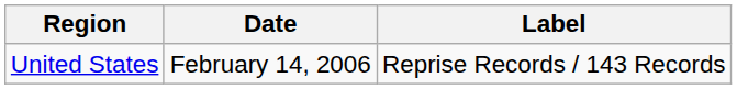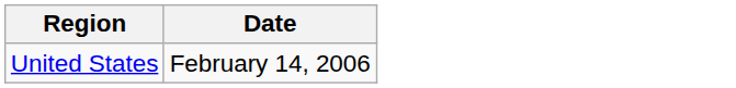- column: Label | Reprise Records / 143 Records
